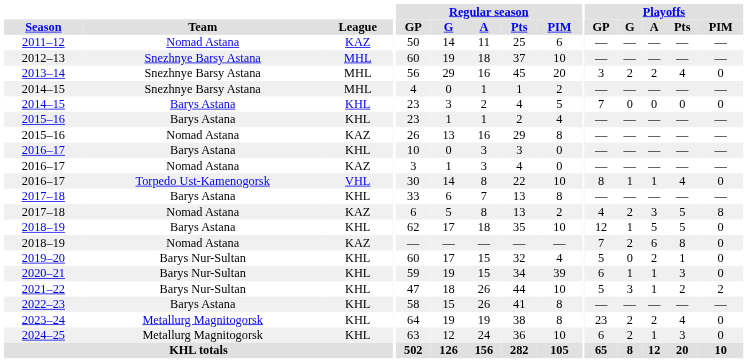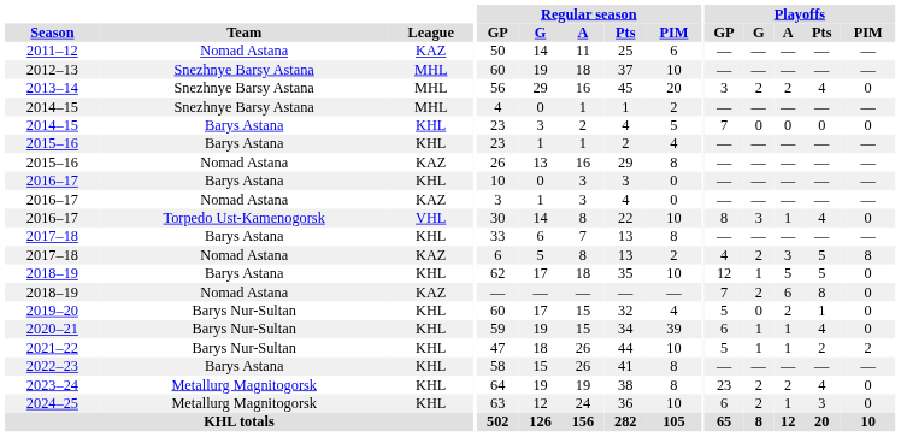2016–17 / Torpedo Ust-Kamenogorsk | Playoffs / G: 1 -> 3
2020–21 | Playoffs / Pts: 3 -> 4
2021–22 | Playoffs / G: 3 -> 1
